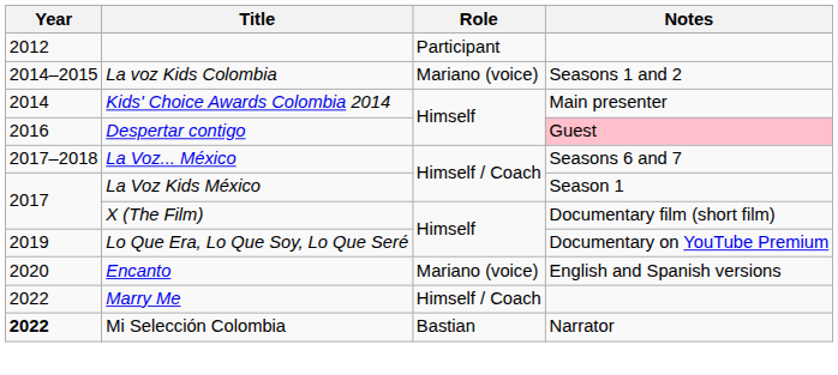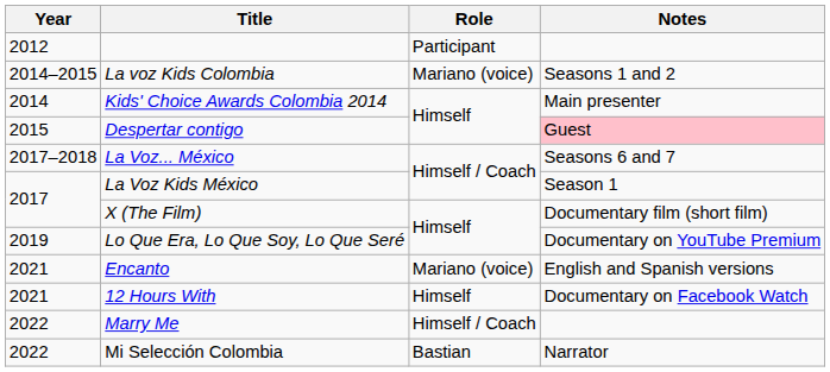Despertar contigo | Year: 2016 -> 2015
Encanto | Year: 2020 -> 2021
+ row: 2021 | 12 Hours With | Himself | Documentary on Facebook Watch
Mi Selección Colombia | Year: bold -> normal
